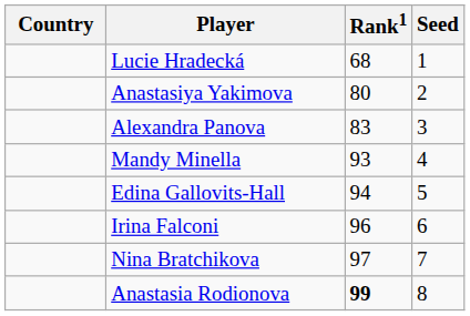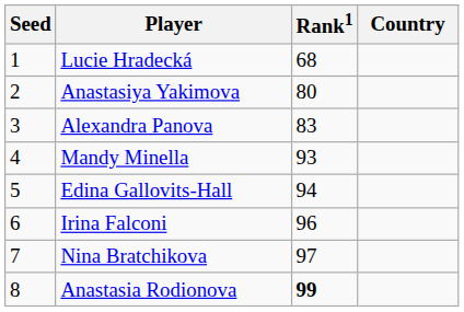columns swapped: Country <-> Seed
